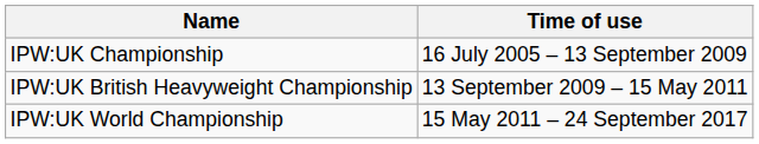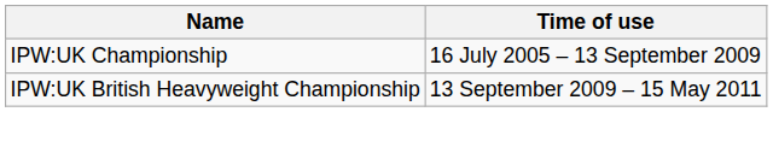- row: IPW:UK World Championship | 15 May 2011 – 24 September 2017
